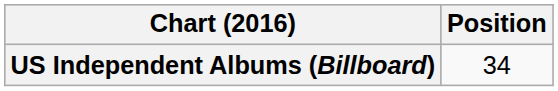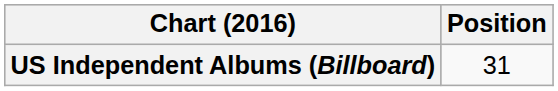US Independent Albums (Billboard) | Position: 34 -> 31
